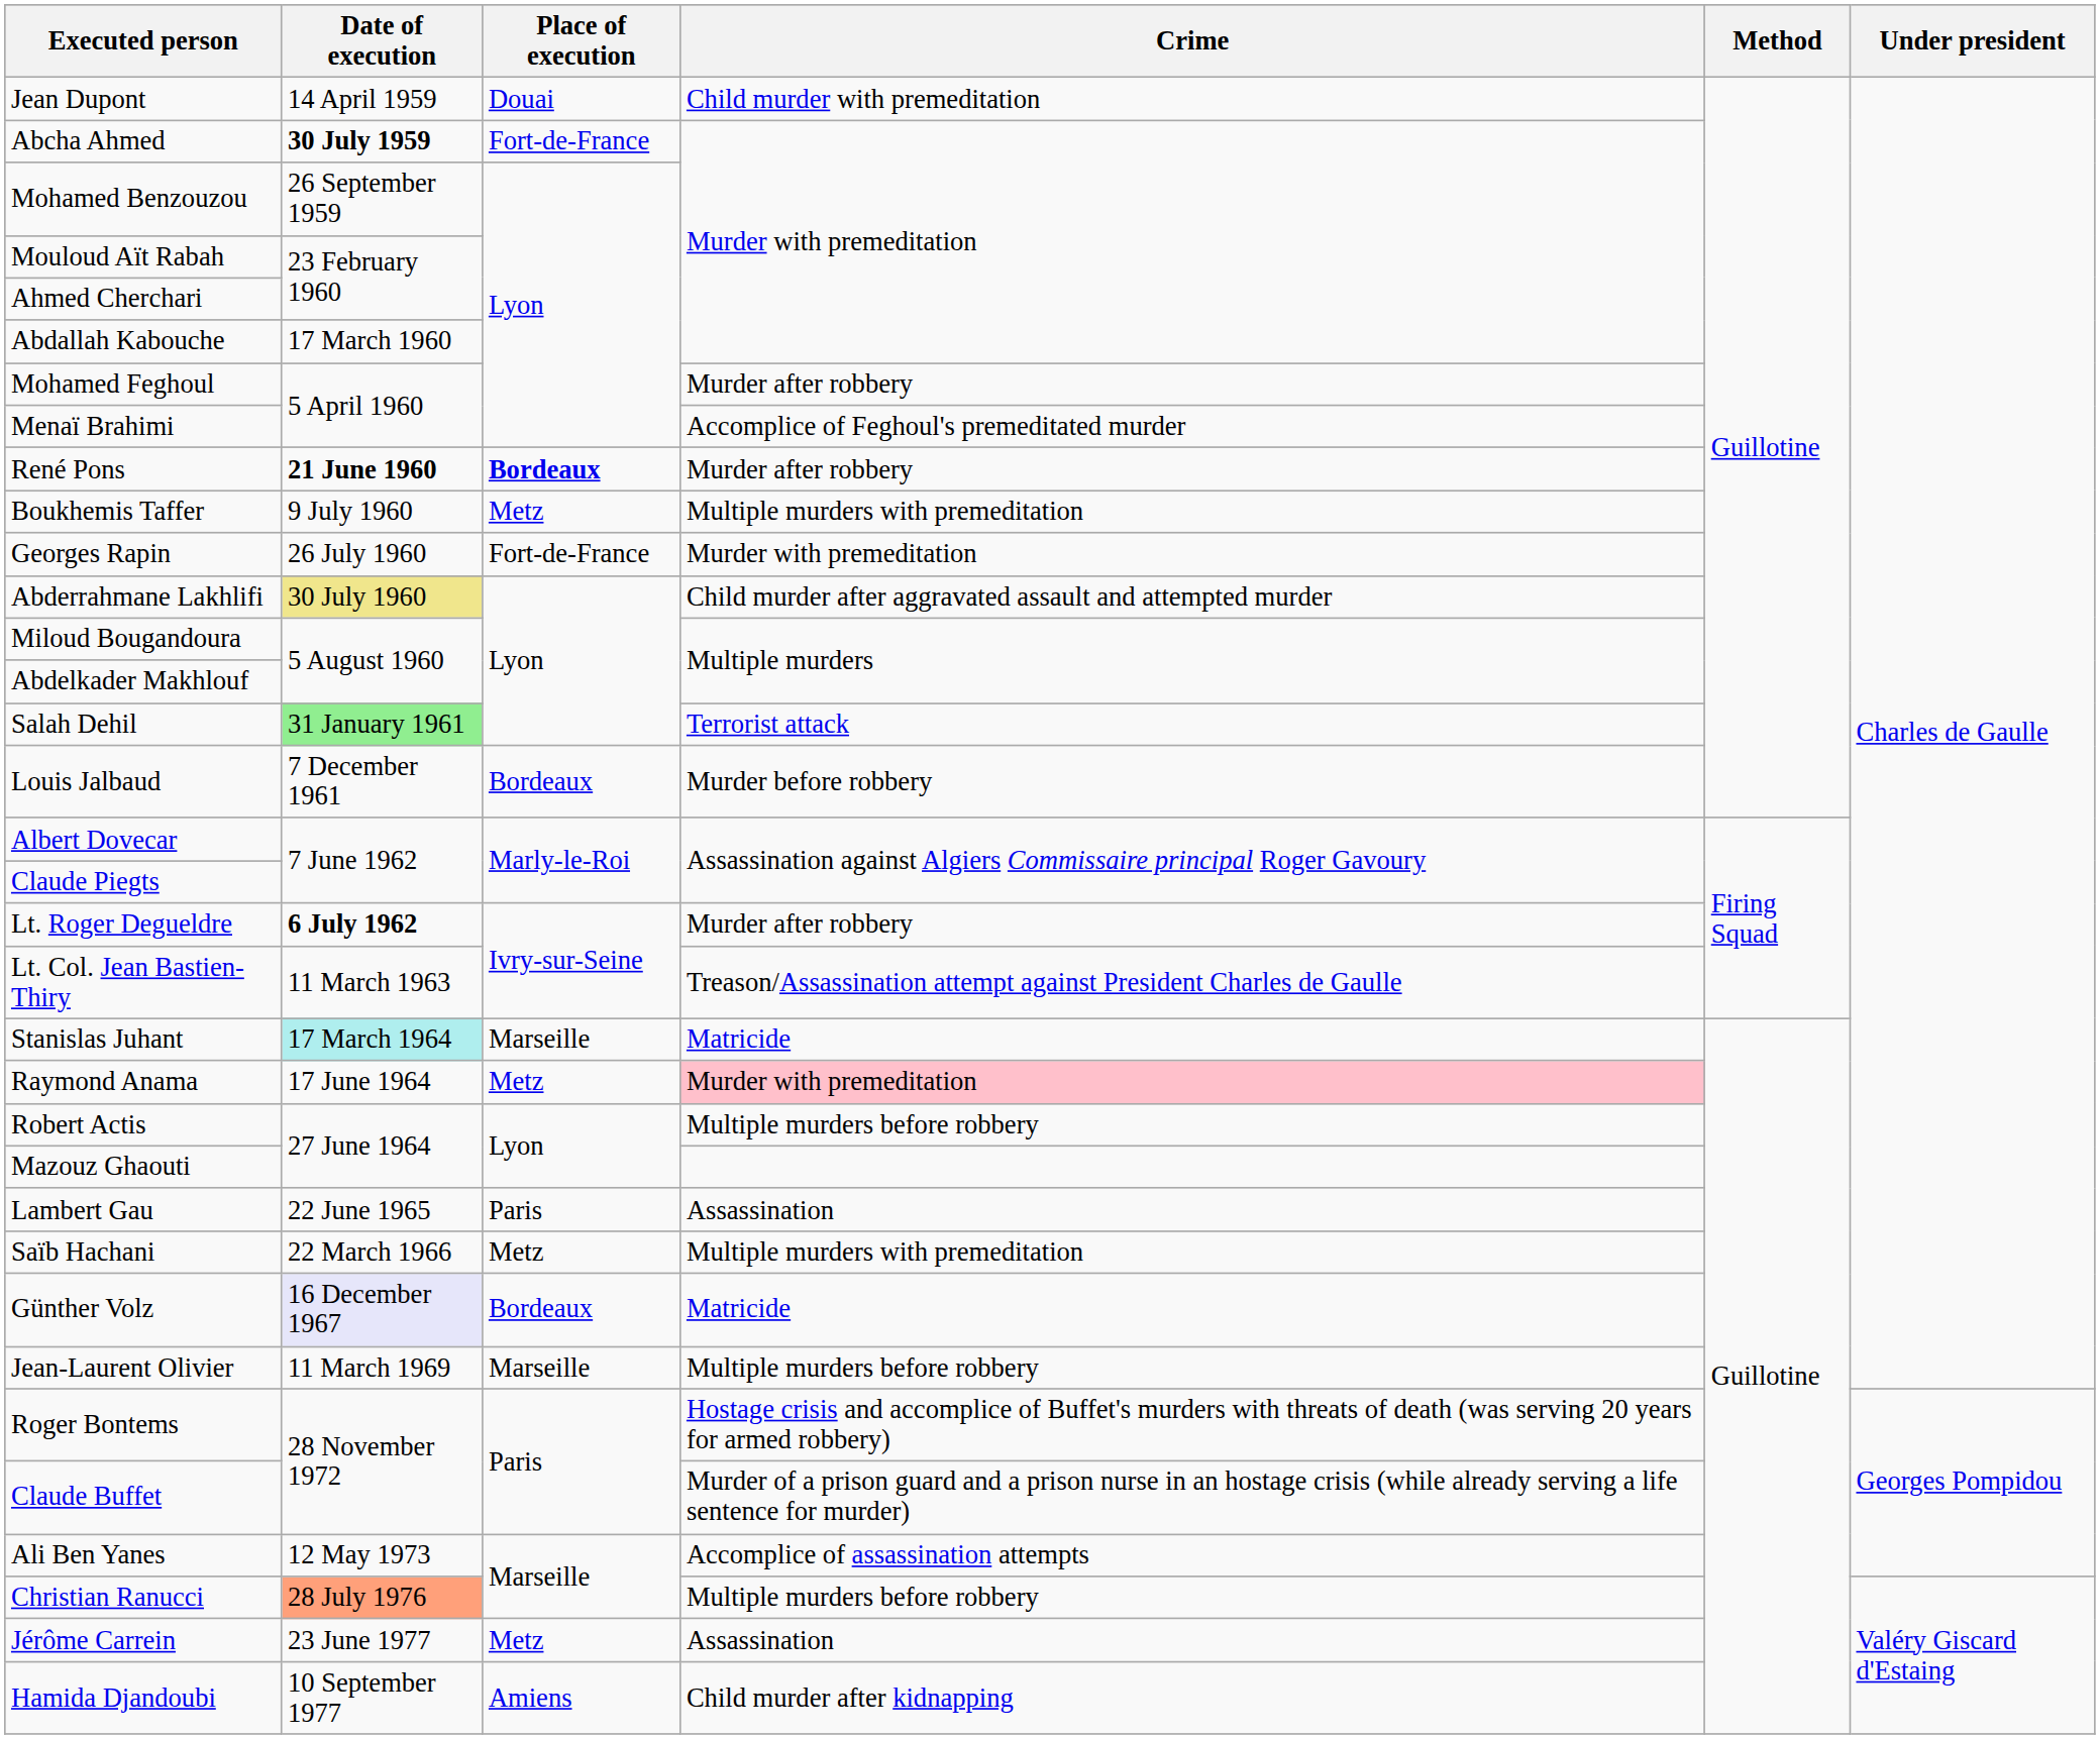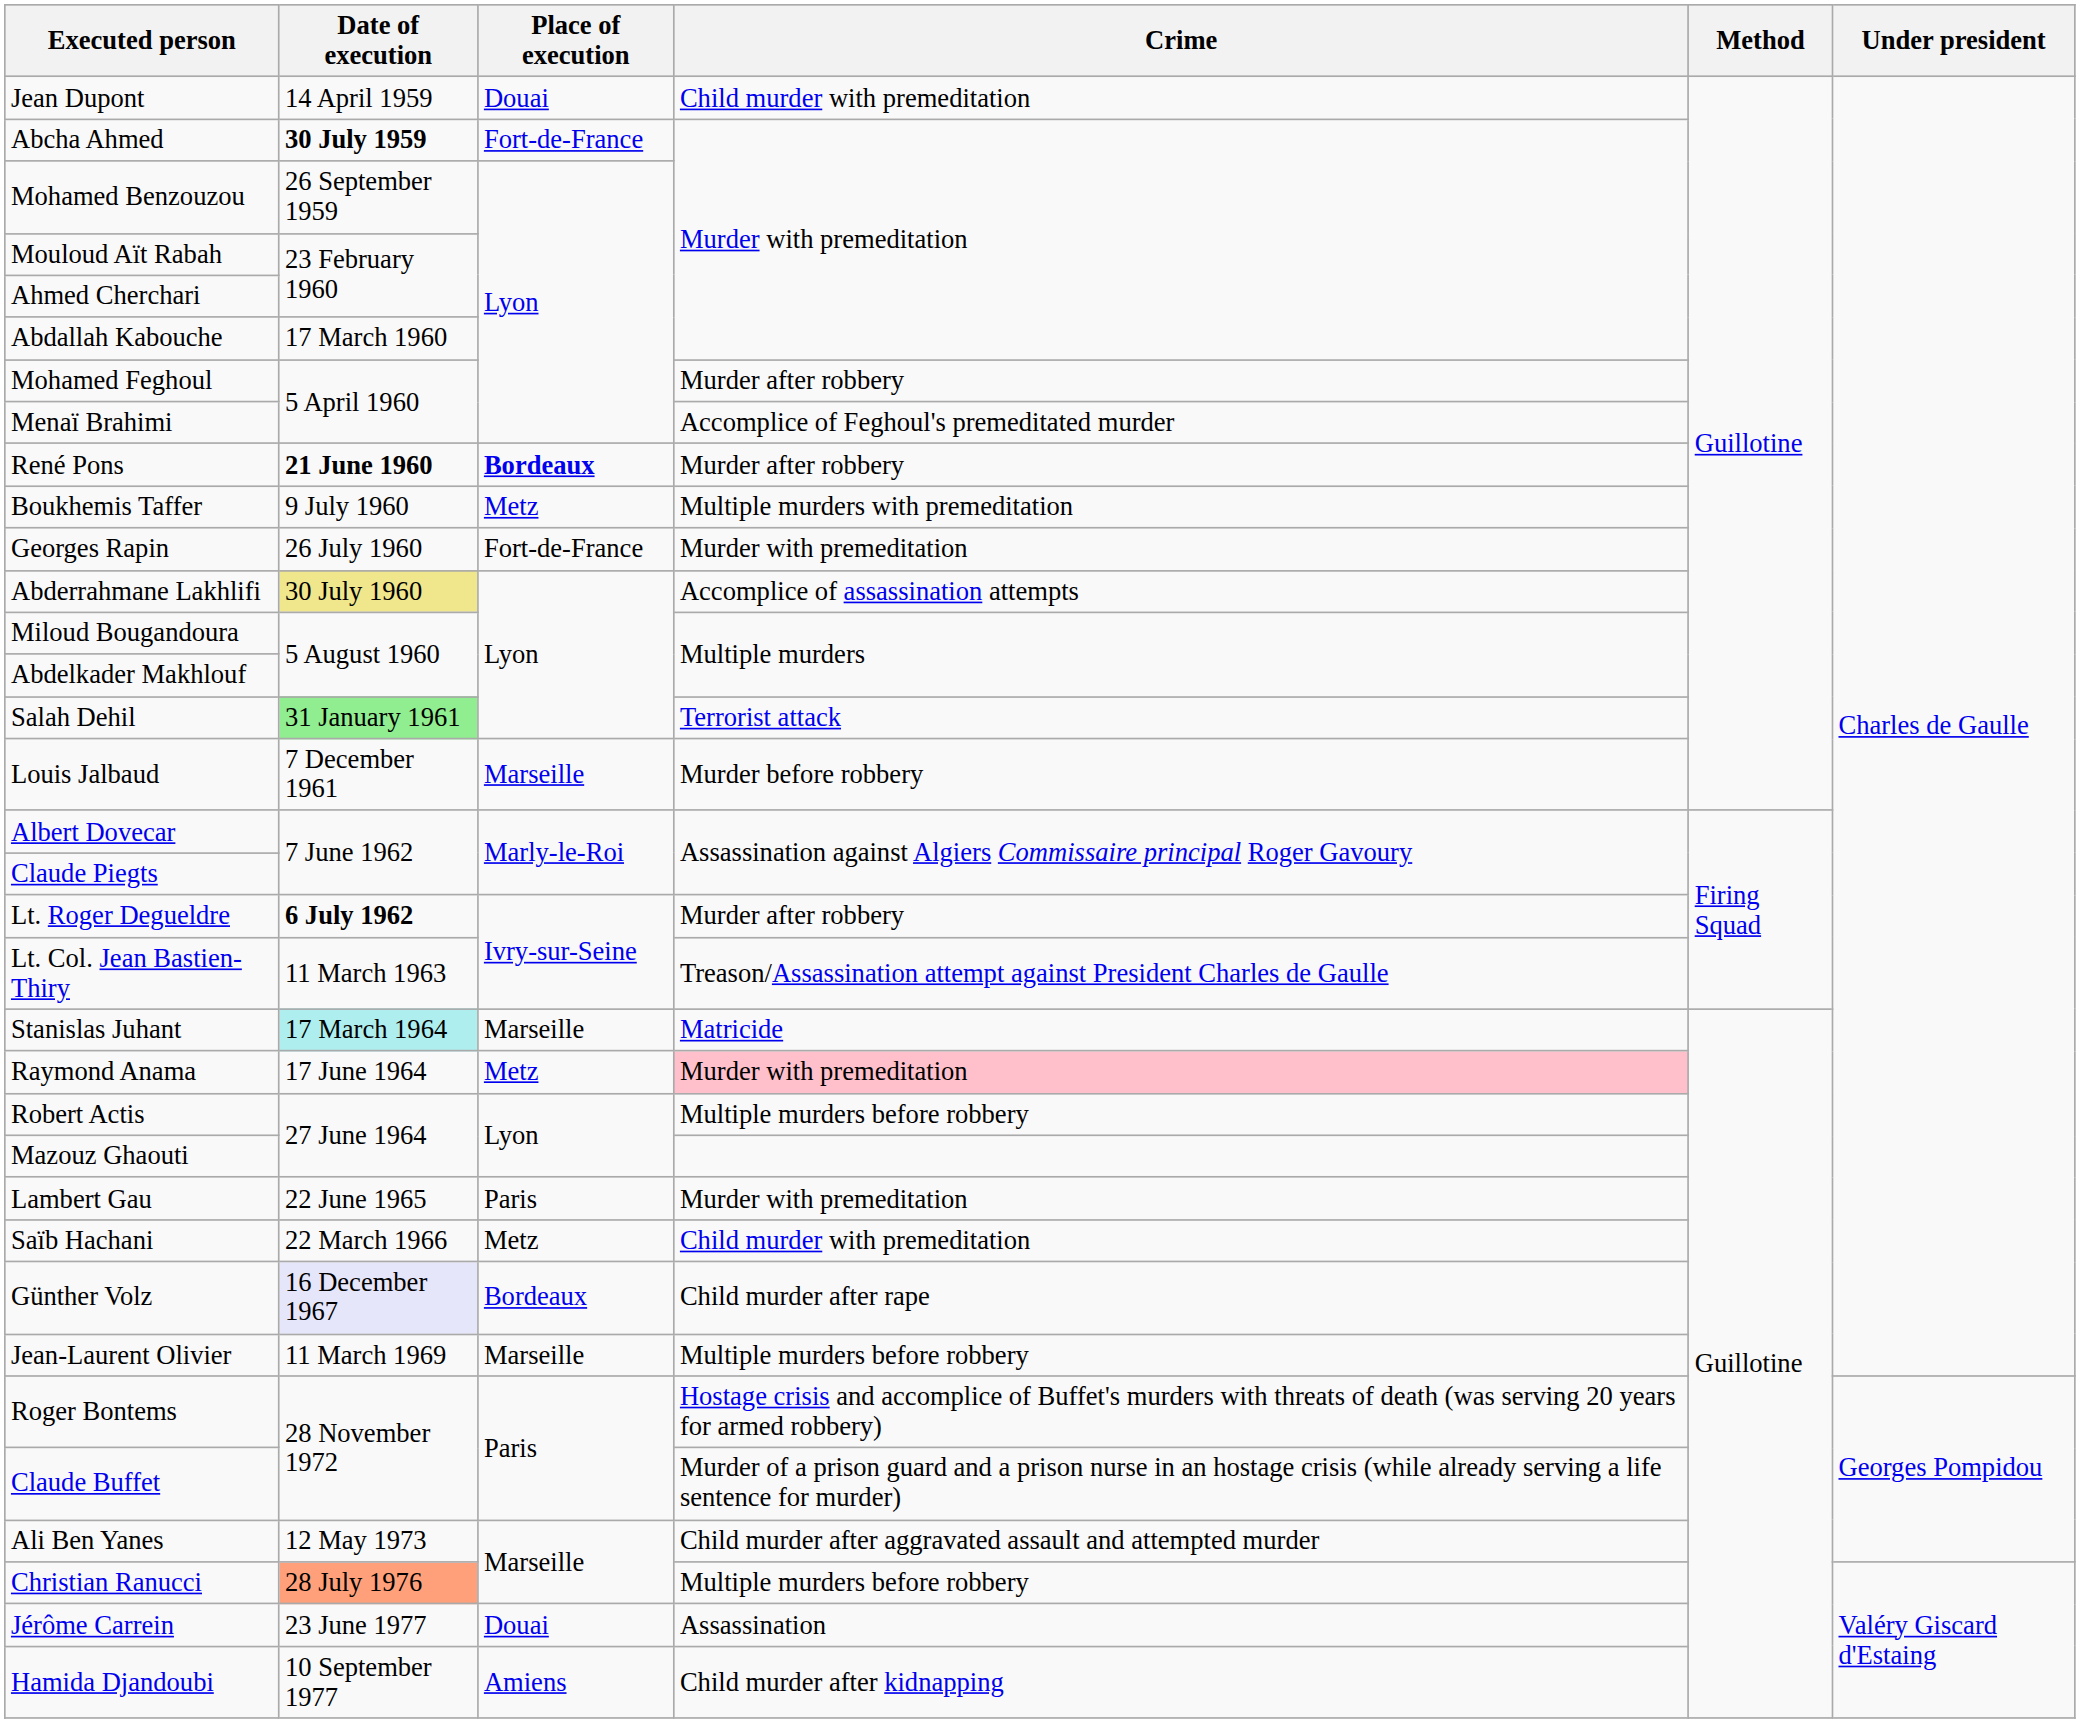Abderrahmane Lakhlifi | Crime: Child murder after aggravated assault and attempted murder -> Accomplice of assassination attempts
Louis Jalbaud | Place of execution: Bordeaux -> Marseille
Lambert Gau | Crime: Assassination -> Murder with premeditation
Saïb Hachani | Crime: Multiple murders with premeditation -> Child murder with premeditation
Günther Volz | Crime: Matricide -> Child murder after rape
Ali Ben Yanes | Crime: Accomplice of assassination attempts -> Child murder after aggravated assault and attempted murder
Jérôme Carrein | Place of execution: Metz -> Douai
